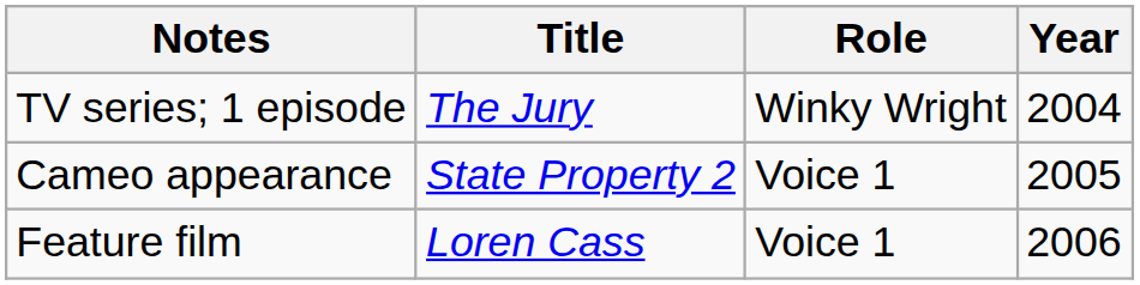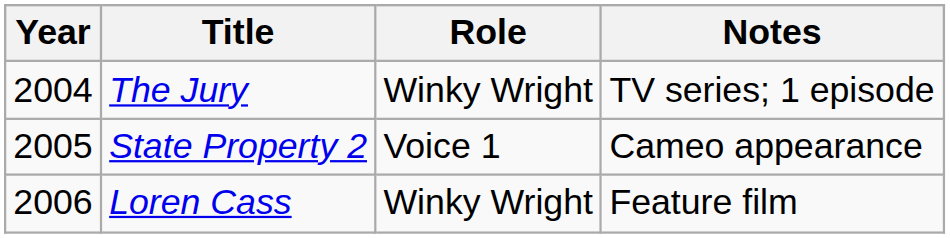columns swapped: Year <-> Notes
Loren Cass | Role: Voice 1 -> Winky Wright
